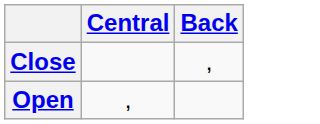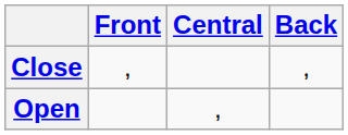+ column: Front | ,
